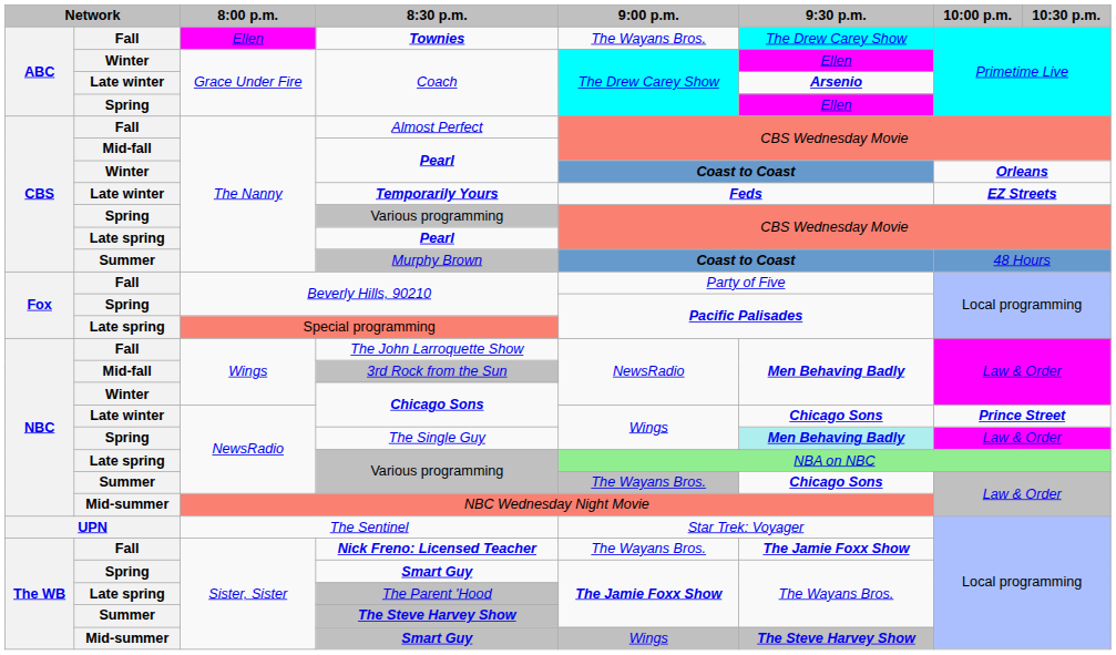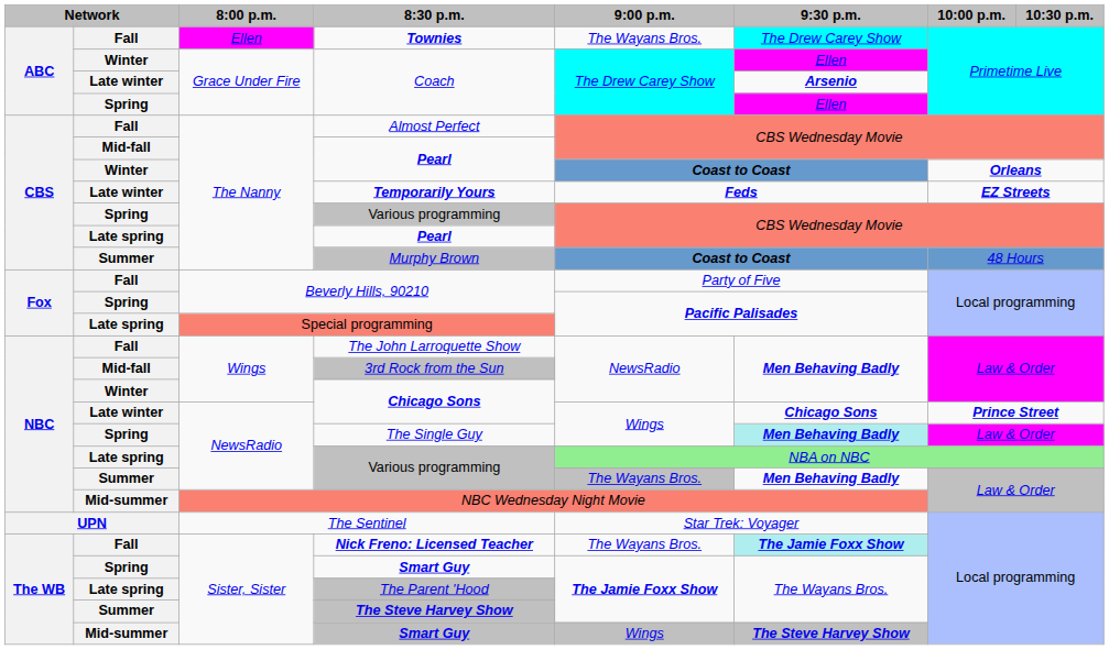Summer / Various programming | 9:30 p.m.: Chicago Sons -> Men Behaving Badly
Nick Freno: Licensed Teacher | 9:30 p.m.: no background -> paleturquoise background
